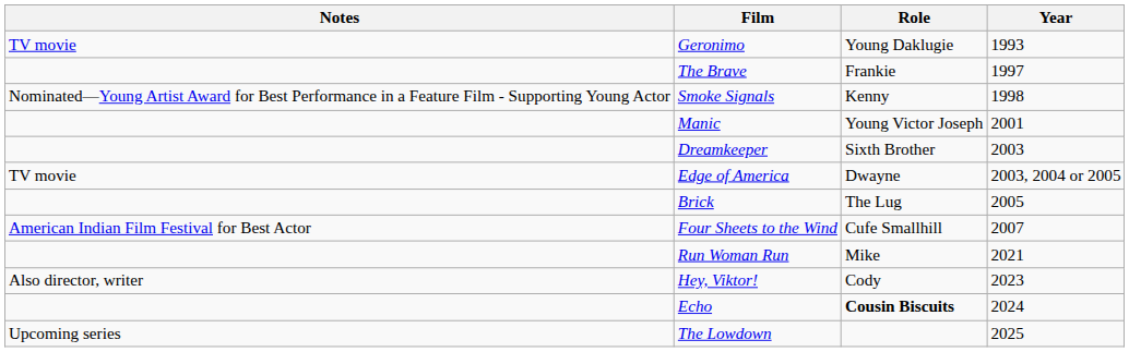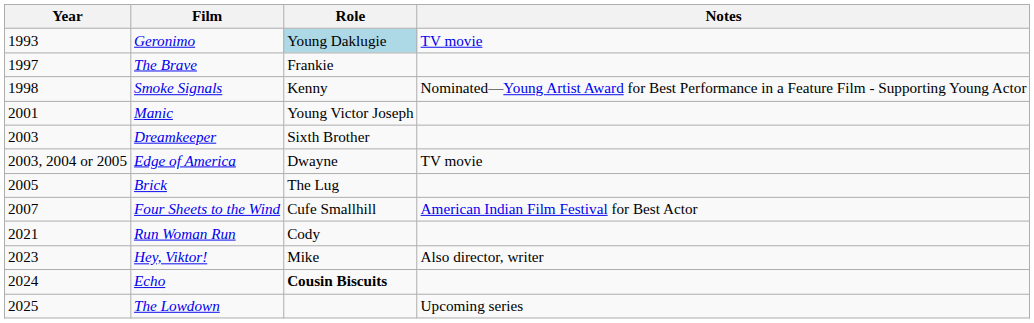columns swapped: Year <-> Notes
Geronimo | Role: no background -> lightblue background
Run Woman Run | Role: Mike -> Cody
Hey, Viktor! | Role: Cody -> Mike
